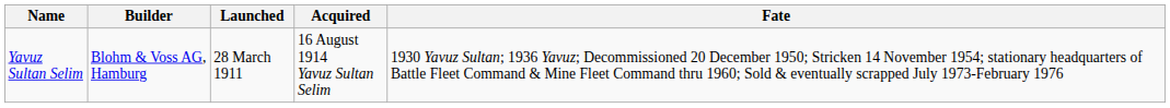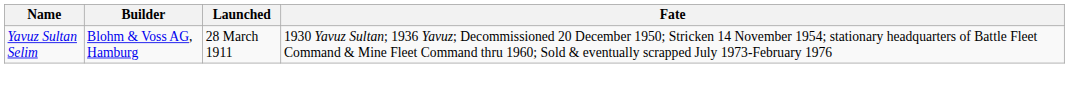- column: Acquired | 16 August 1914 Yavuz Sultan Selim
